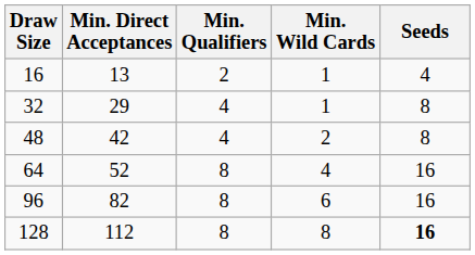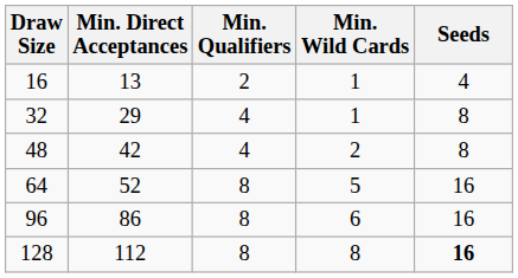64 | Min. Wild Cards: 4 -> 5
96 | Min. Direct Acceptances: 82 -> 86
